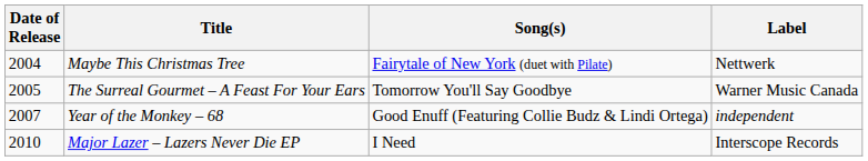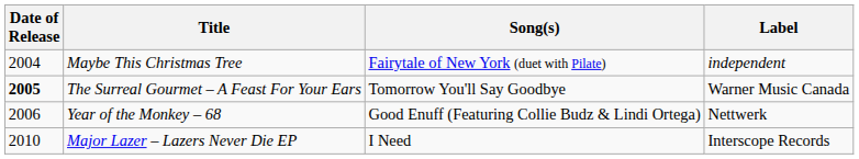Maybe This Christmas Tree | Label: Nettwerk -> independent
The Surreal Gourmet – A Feast For Your Ears | Date of Release: normal -> bold
Year of the Monkey – 68 | Date of Release: 2007 -> 2006
Year of the Monkey – 68 | Label: independent -> Nettwerk
